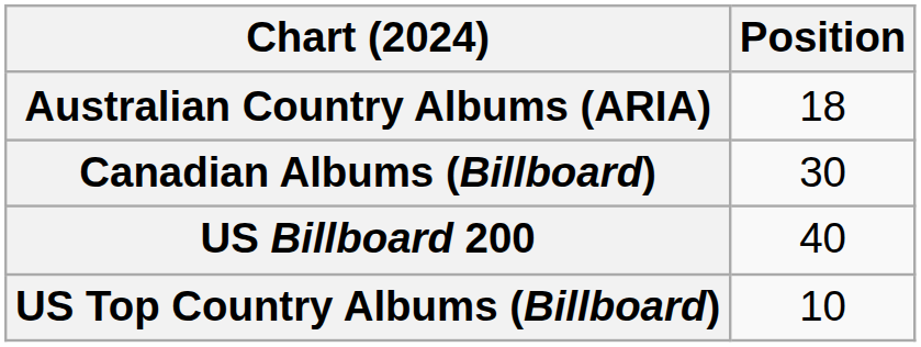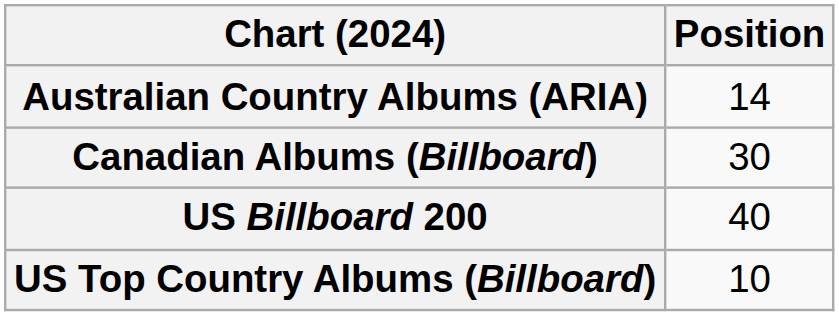Australian Country Albums (ARIA) | Position: 18 -> 14
